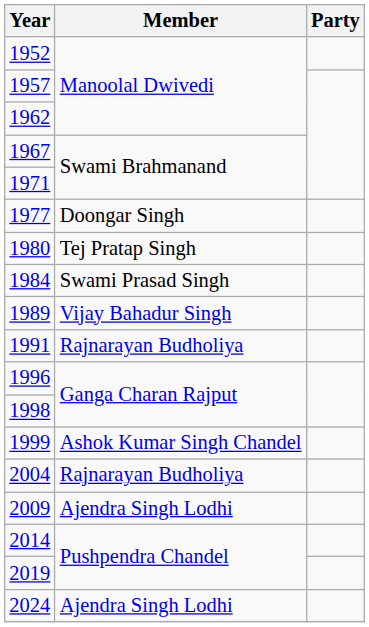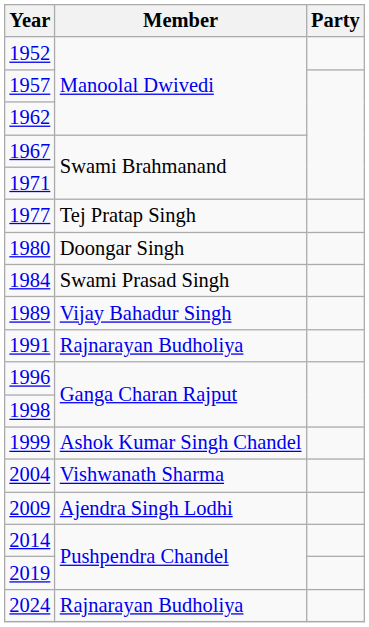1977 | Member: Doongar Singh -> Tej Pratap Singh
1980 | Member: Tej Pratap Singh -> Doongar Singh
2004 | Member: Rajnarayan Budholiya -> Vishwanath Sharma
2024 | Member: Ajendra Singh Lodhi -> Rajnarayan Budholiya
